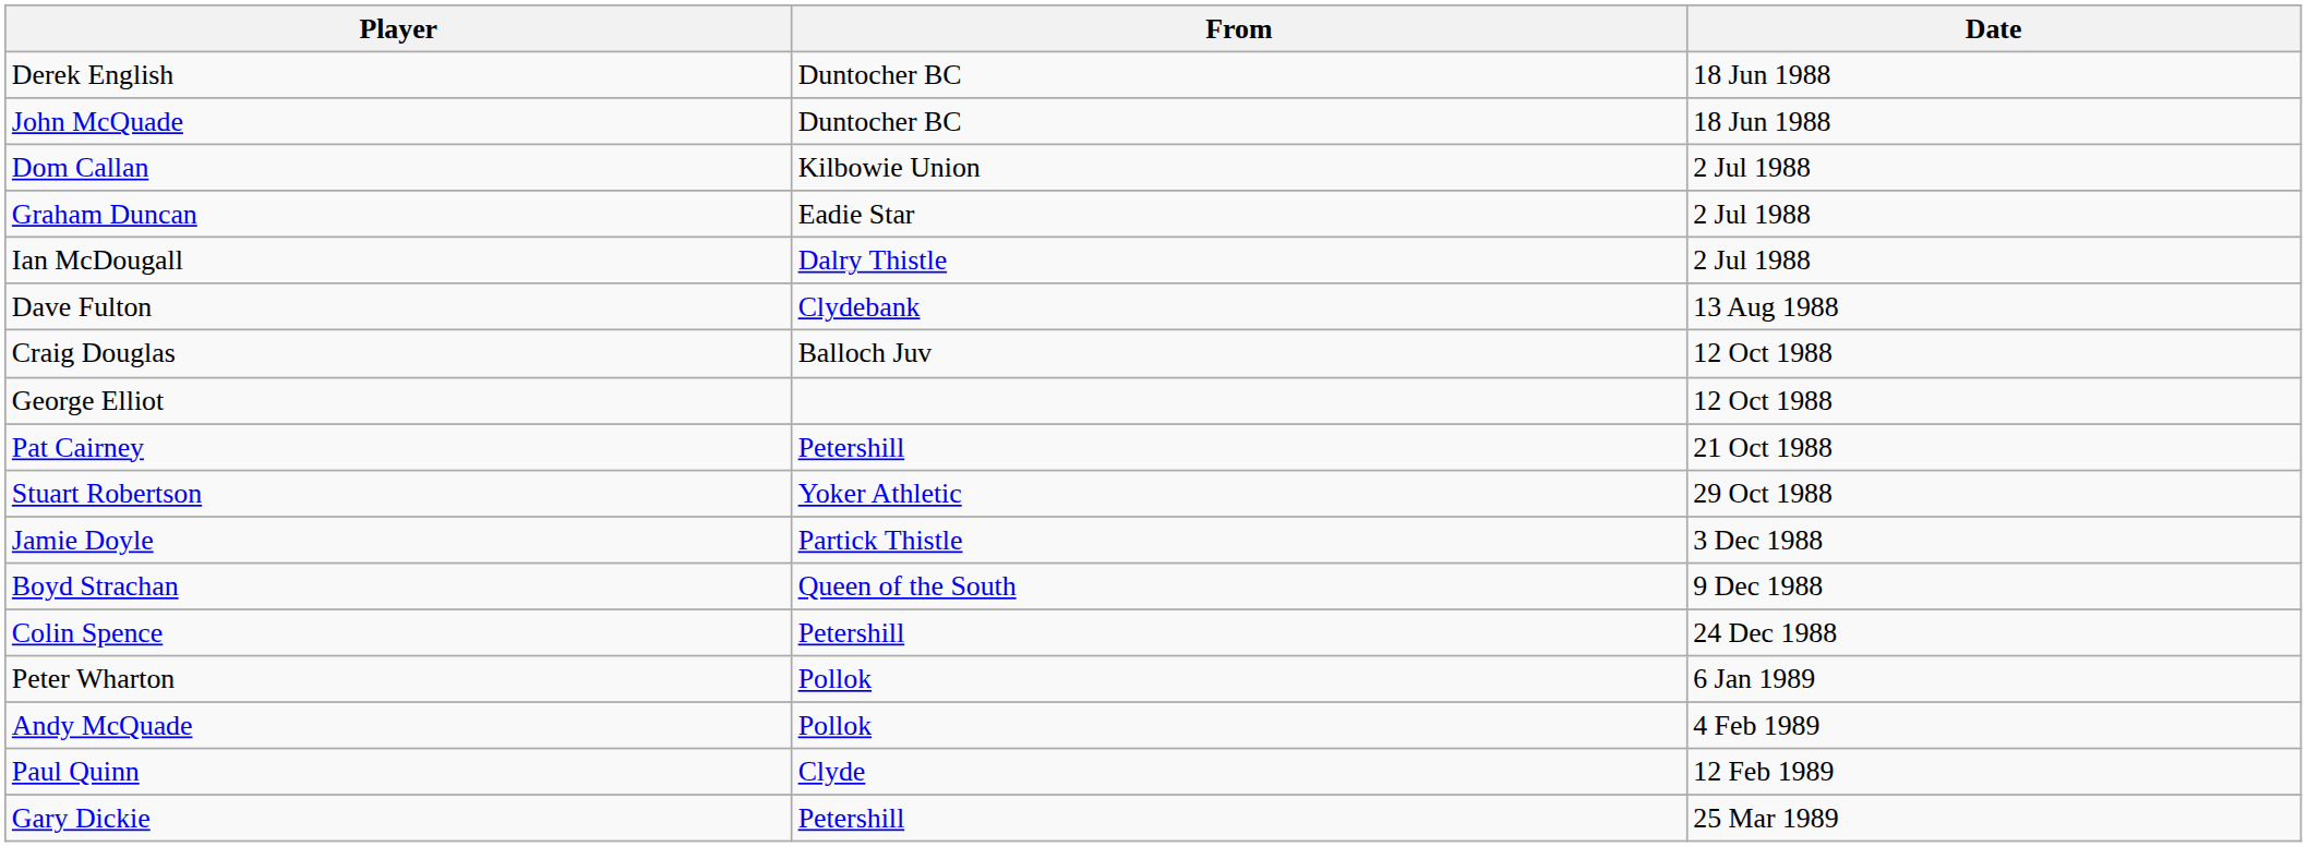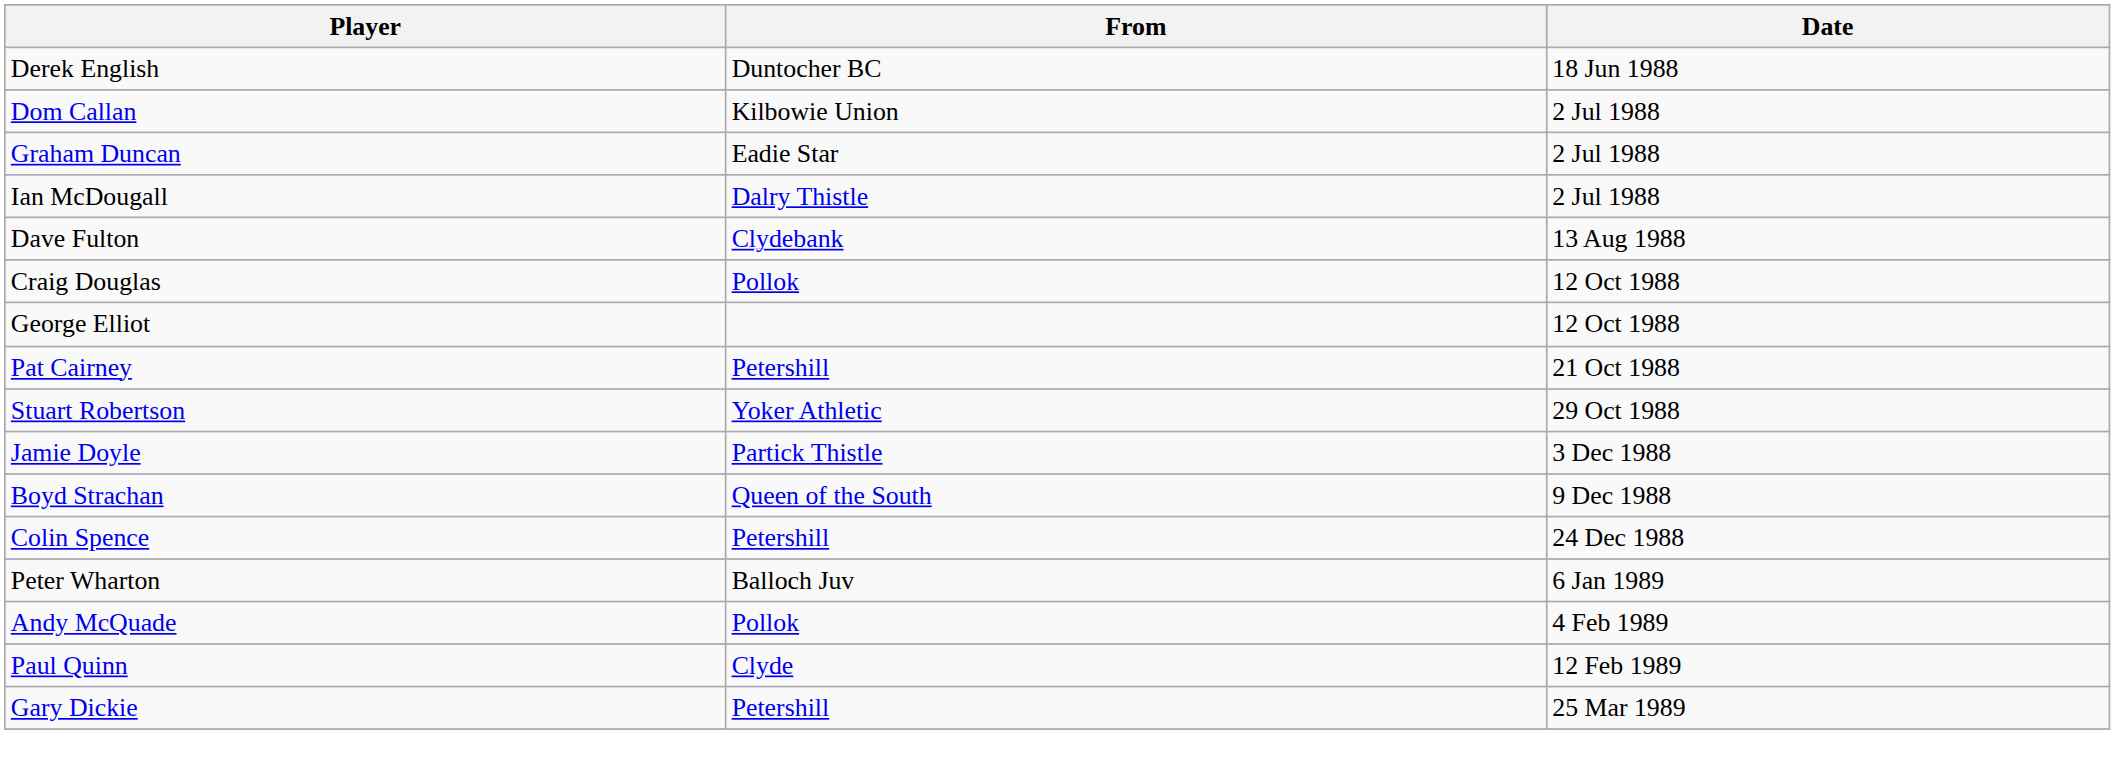- row: John McQuade | Duntocher BC | 18 Jun 1988
Craig Douglas | From: Balloch Juv -> Pollok
Peter Wharton | From: Pollok -> Balloch Juv
